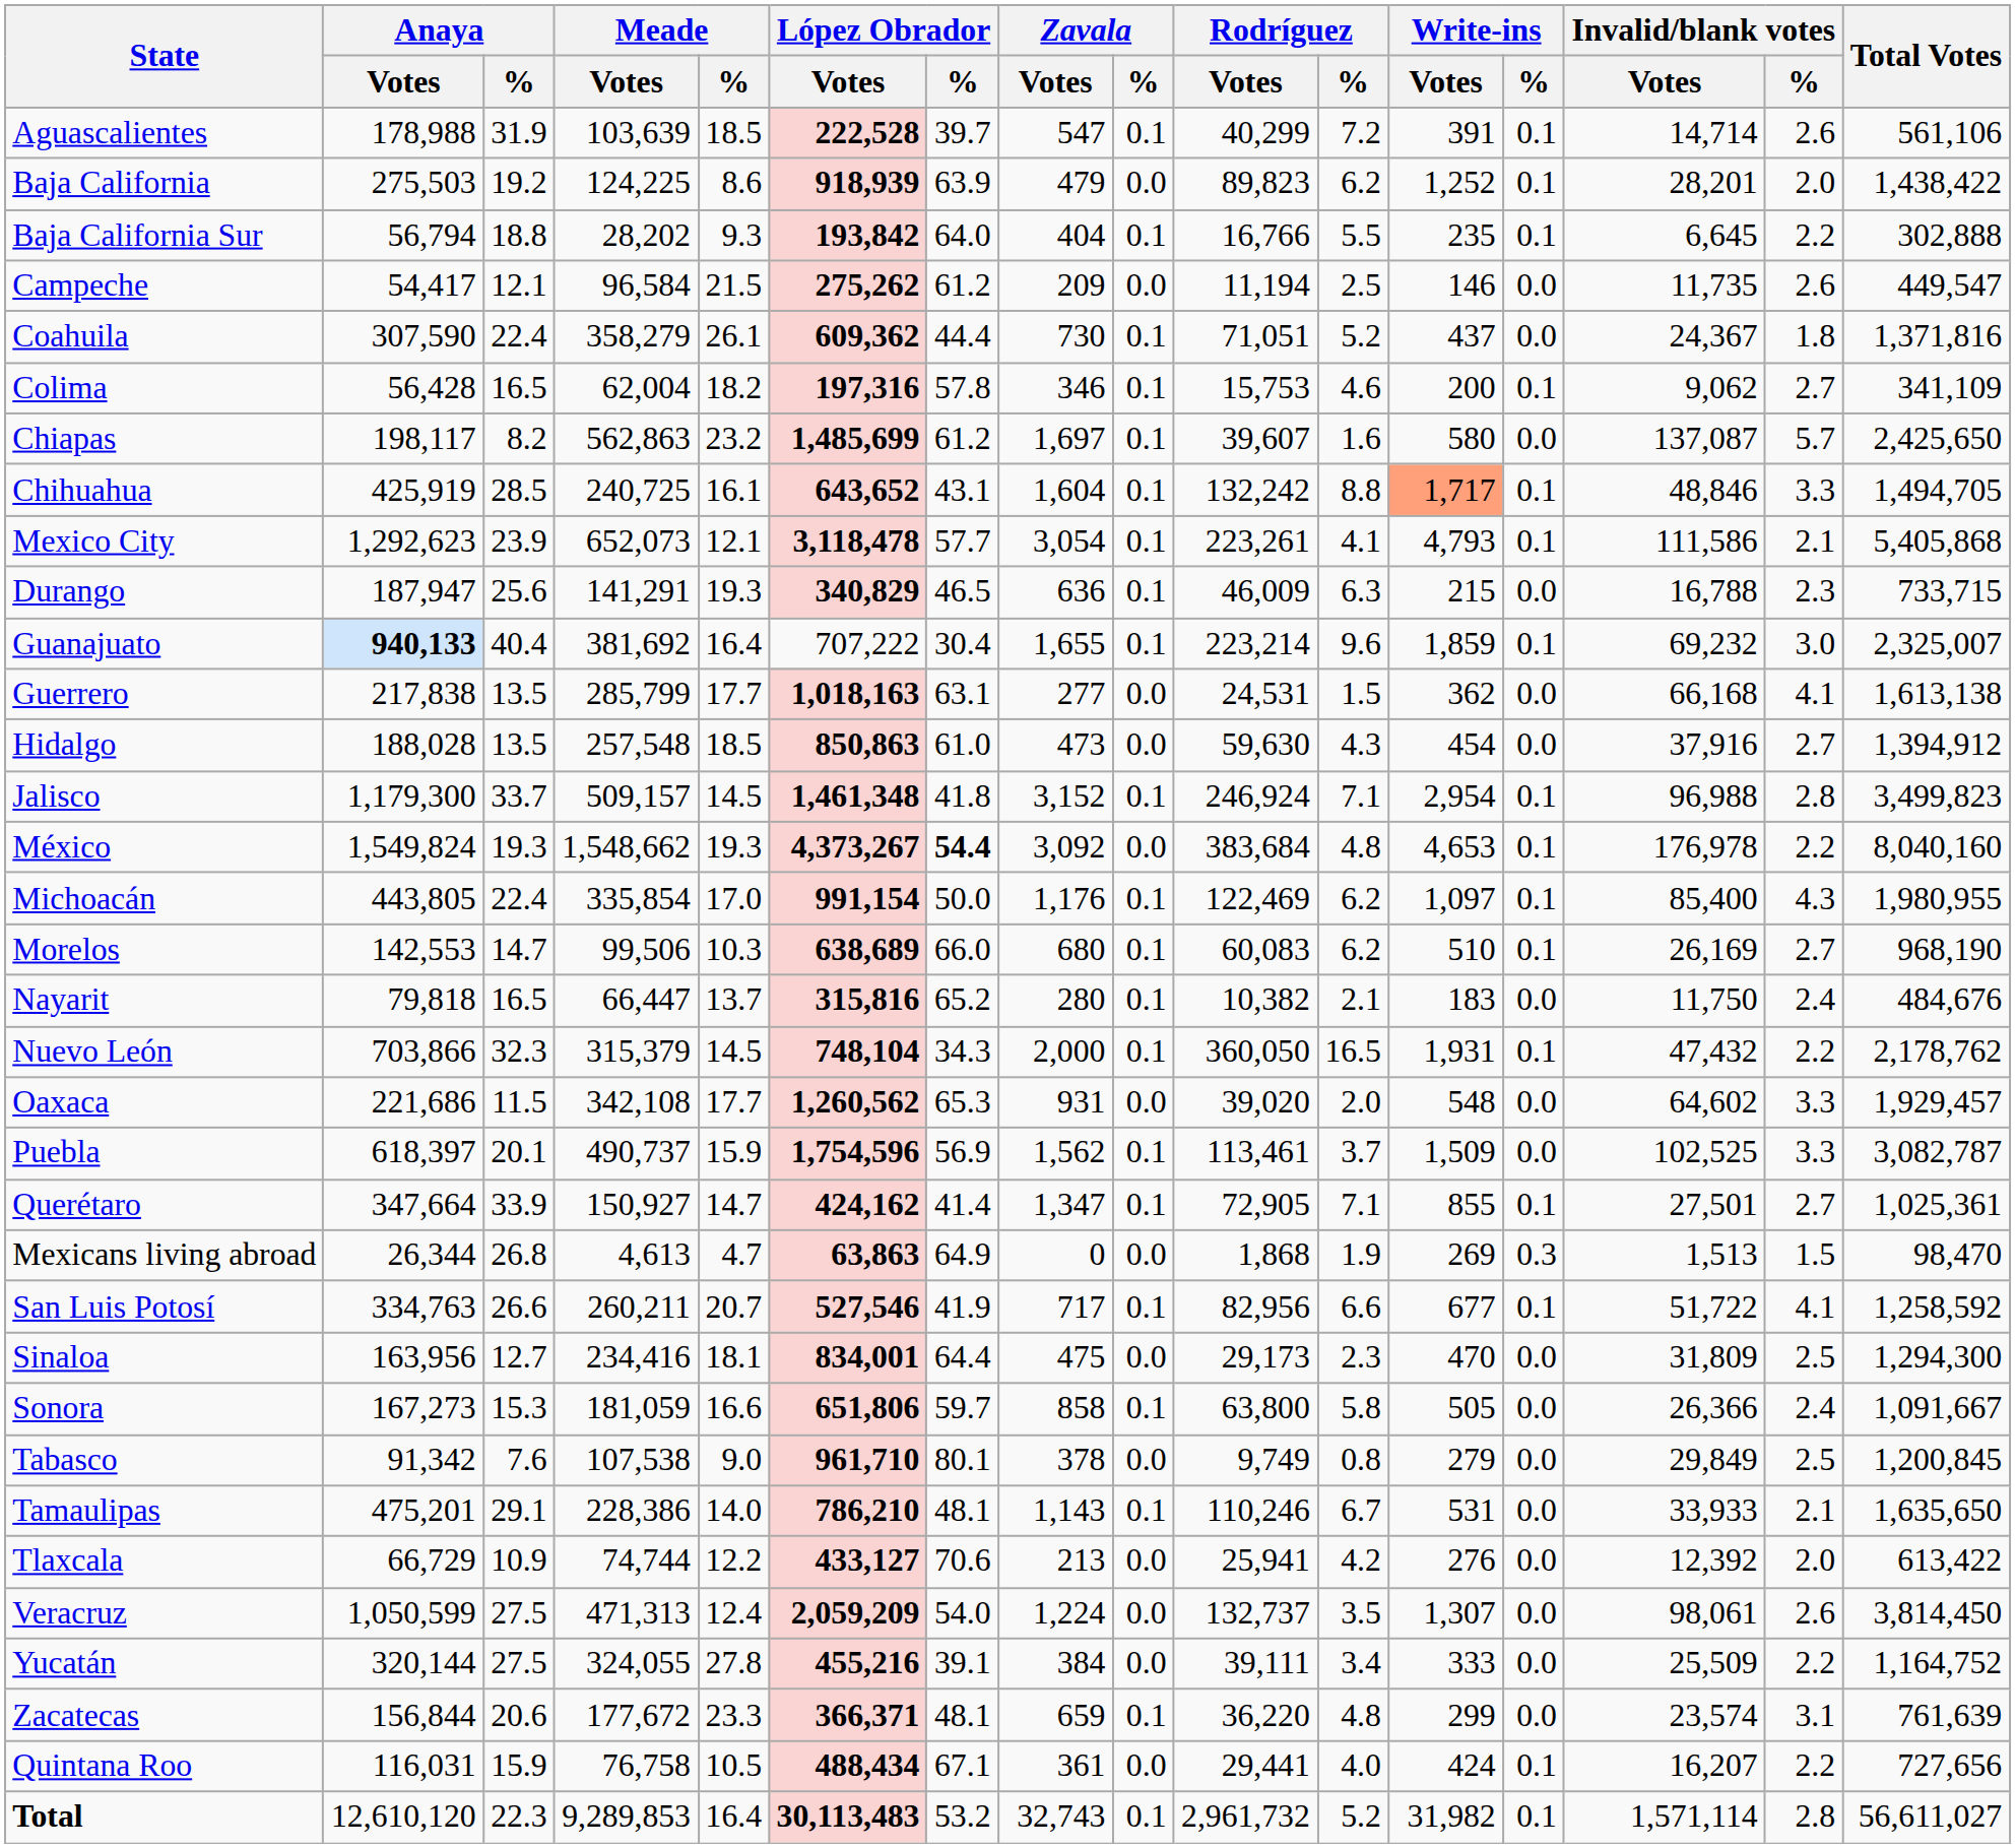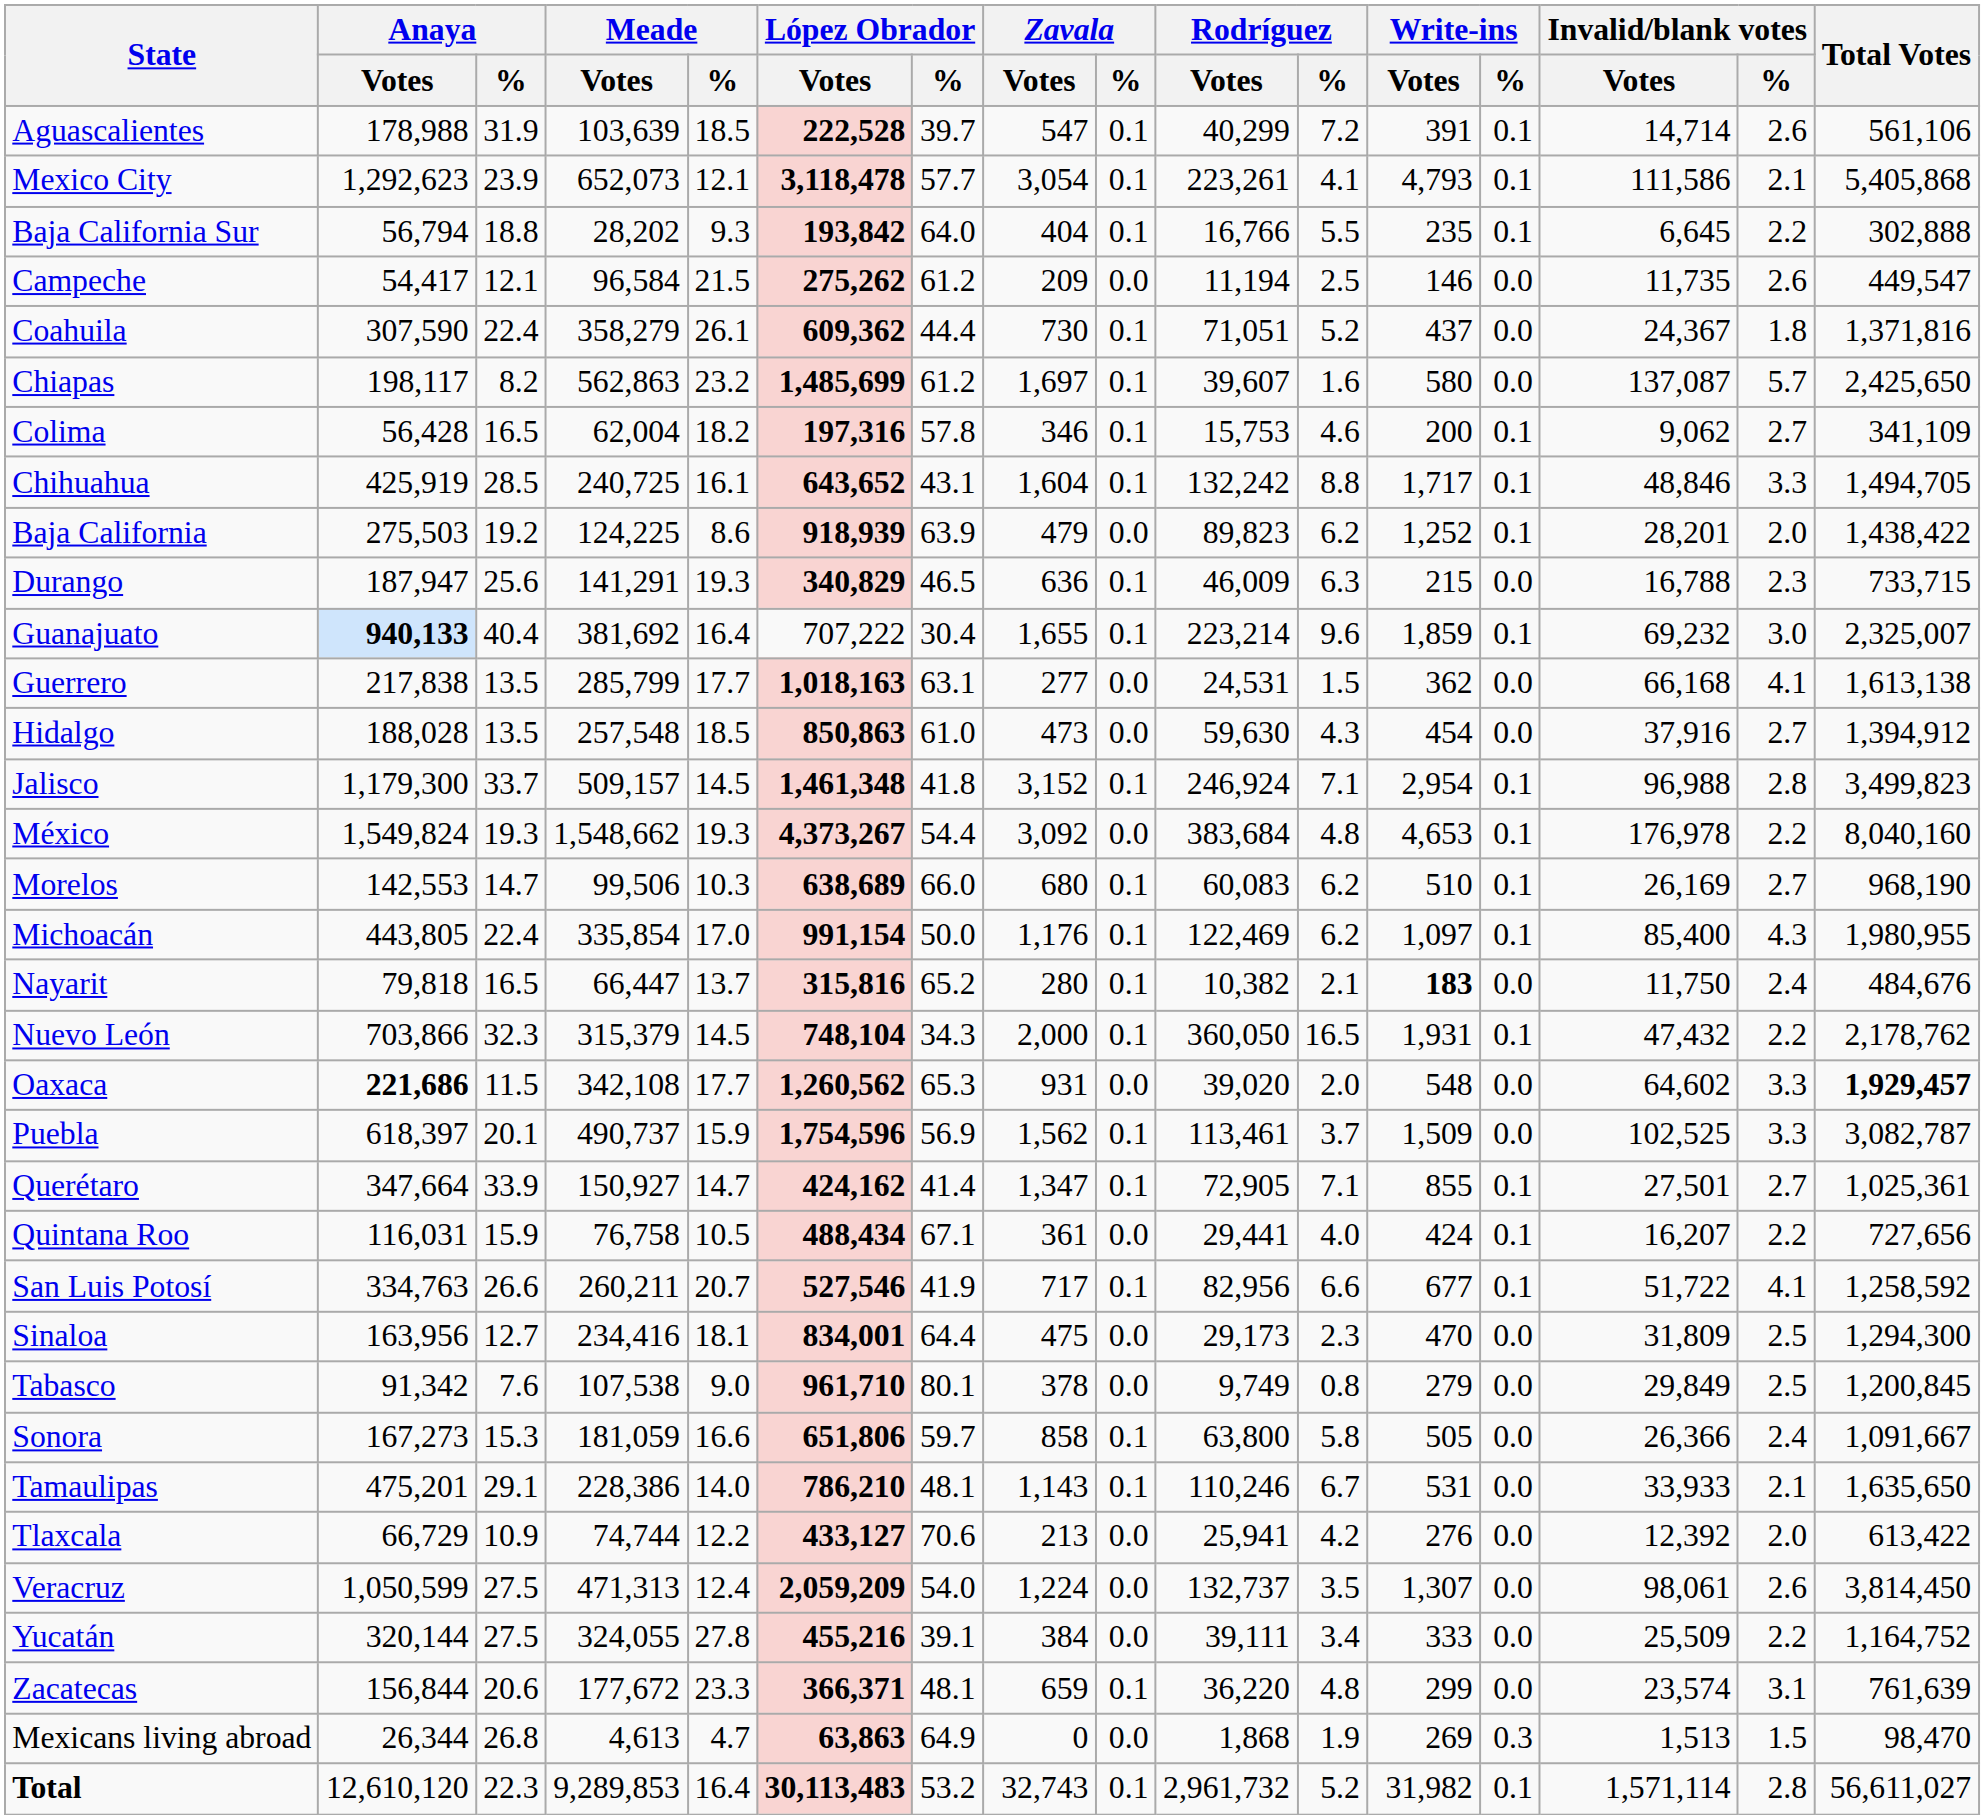rows swapped: Baja California <-> Mexico City
rows swapped: Colima <-> Chiapas
Chihuahua | Write-ins / Votes: lightsalmon background -> no background
México | López Obrador / %: bold -> normal
rows swapped: Michoacán <-> Morelos
Nayarit | Write-ins / Votes: normal -> bold
Oaxaca | Anaya / Votes: normal -> bold
Oaxaca | Total Votes: normal -> bold
rows swapped: Quintana Roo <-> Mexicans living abroad
rows swapped: Sonora <-> Tabasco
